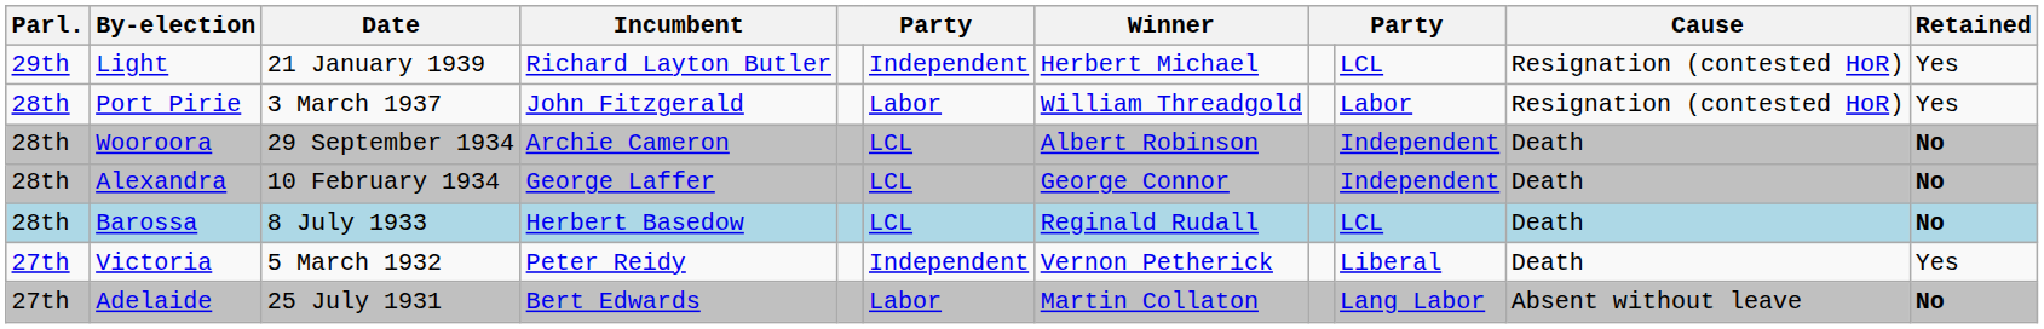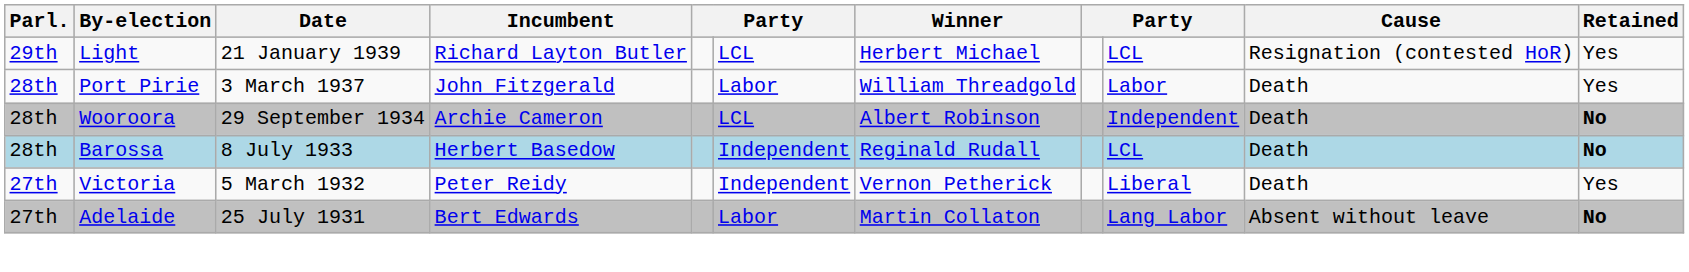Light | column 6: Independent -> LCL
Port Pirie | Cause: Resignation (contested HoR) -> Death
- row: 28th | Alexandra | 10 February 1934 | George Laffer | LCL | George Connor | Independent | Death | No
Barossa | column 6: LCL -> Independent
